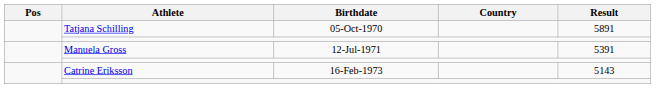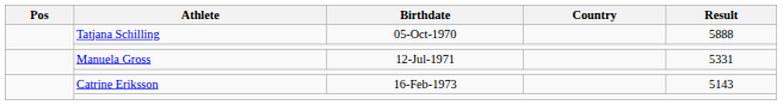Tatjana Schilling | Result: 5891 -> 5888
Manuela Gross | Result: 5391 -> 5331
